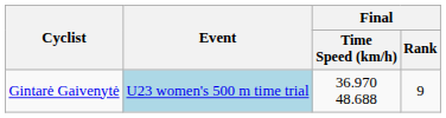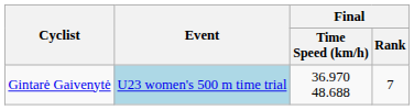Gintarė Gaivenytė | Final / Rank: 9 -> 7
